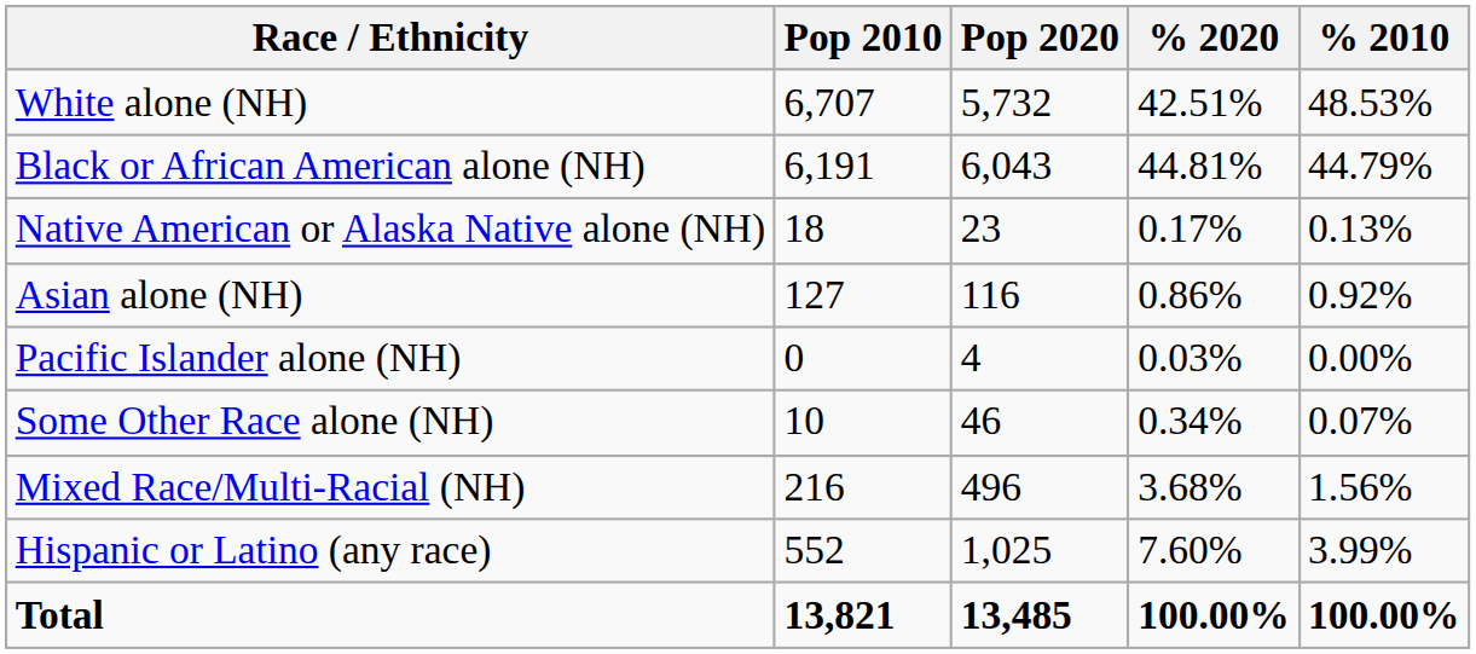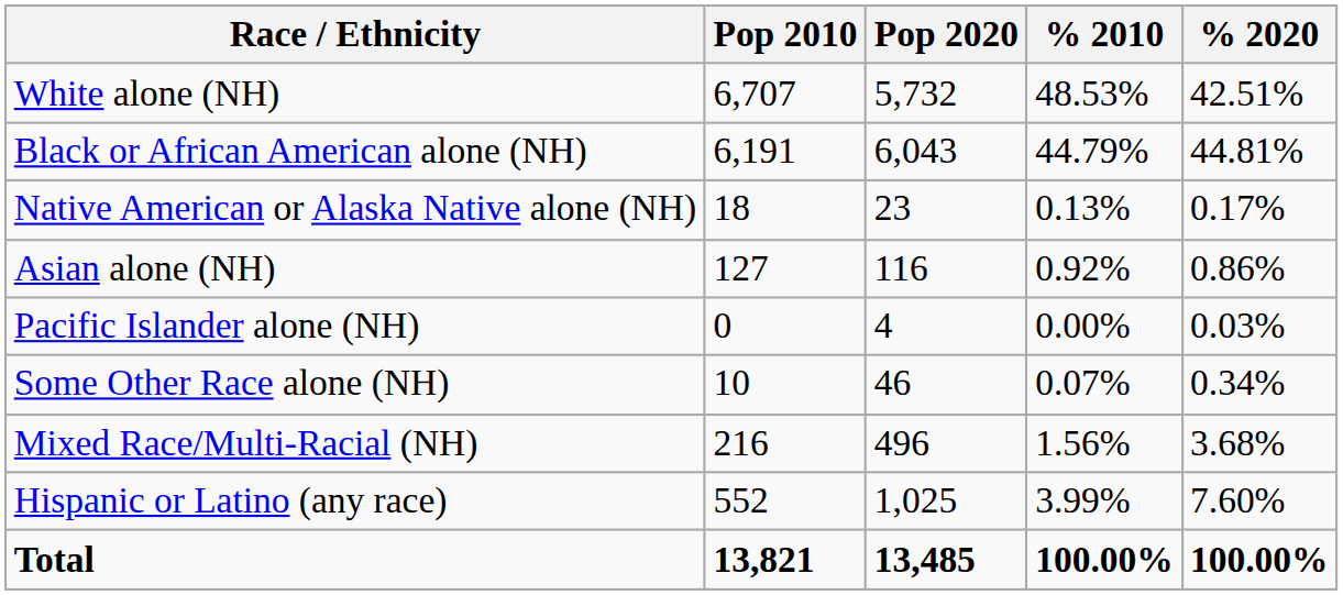columns swapped: % 2010 <-> % 2020
